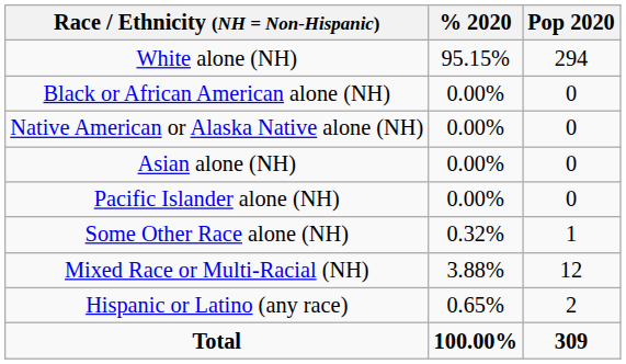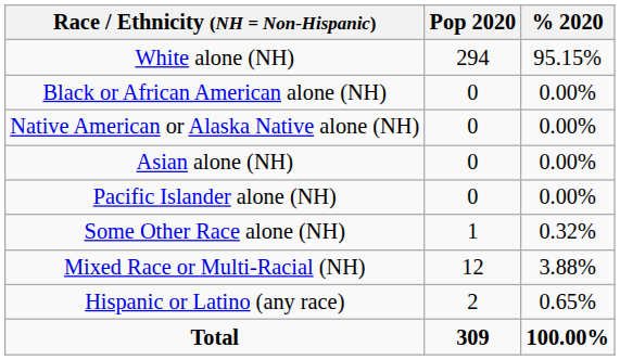columns swapped: Pop 2020 <-> % 2020
